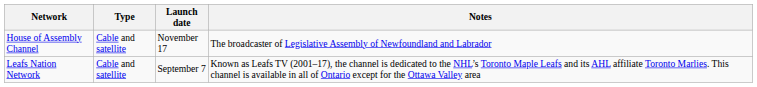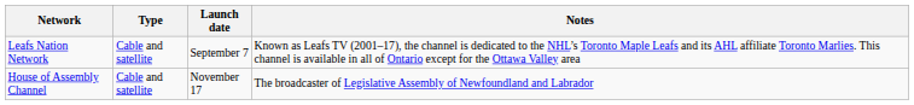rows swapped: Leafs Nation Network <-> House of Assembly Channel
